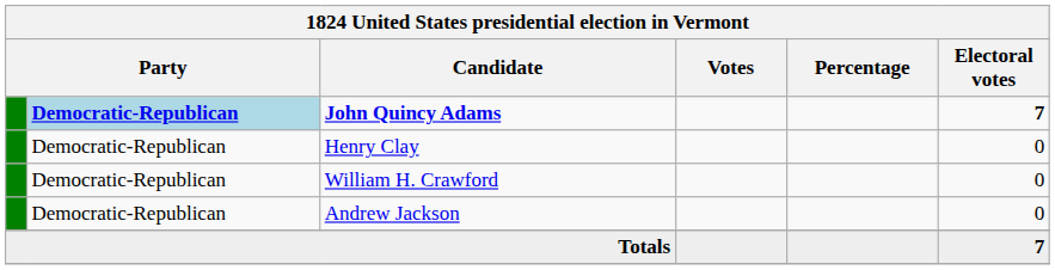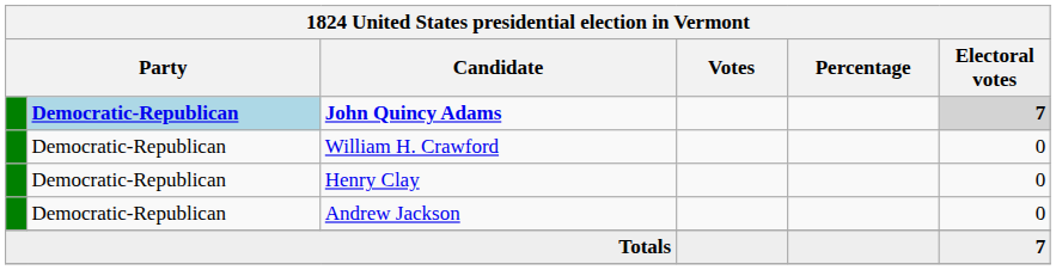John Quincy Adams | Electoral votes: no background -> lightgrey background
rows swapped: Henry Clay <-> William H. Crawford
